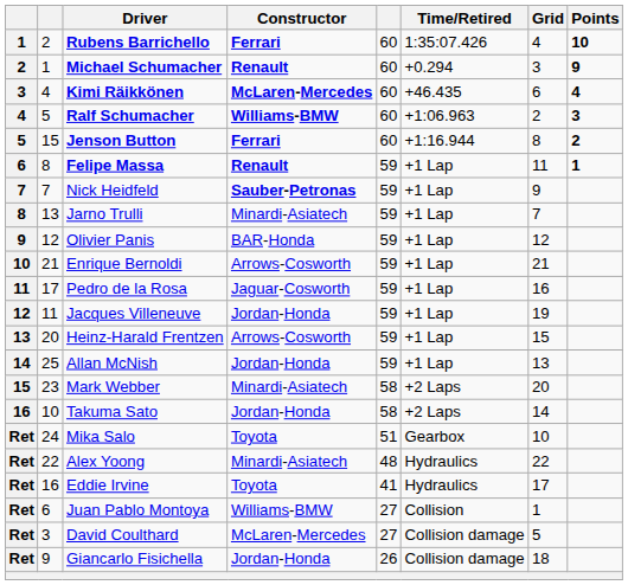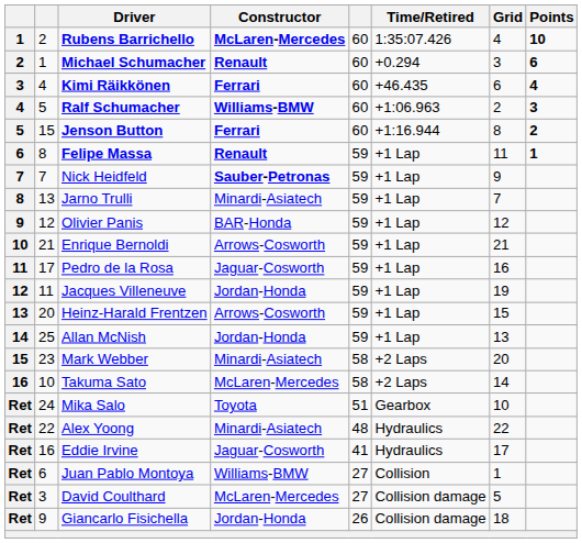Rubens Barrichello | Constructor: Ferrari -> McLaren-Mercedes
Michael Schumacher | Points: 9 -> 6
Kimi Räikkönen | Constructor: McLaren-Mercedes -> Ferrari
Takuma Sato | Constructor: Jordan-Honda -> McLaren-Mercedes
Eddie Irvine | Constructor: Toyota -> Jaguar-Cosworth
